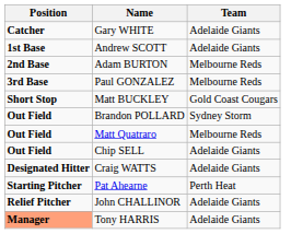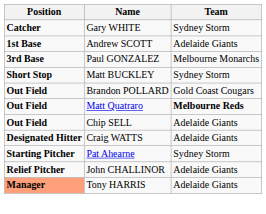Gary WHITE | Team: Adelaide Giants -> Sydney Storm
- row: 2nd Base | Adam BURTON | Melbourne Reds
Paul GONZALEZ | Team: Melbourne Reds -> Melbourne Monarchs
Matt BUCKLEY | Team: Gold Coast Cougars -> Sydney Storm
Brandon POLLARD | Team: Sydney Storm -> Gold Coast Cougars
Matt Quatraro | Team: normal -> bold
Pat Ahearne | Team: Perth Heat -> Sydney Storm
